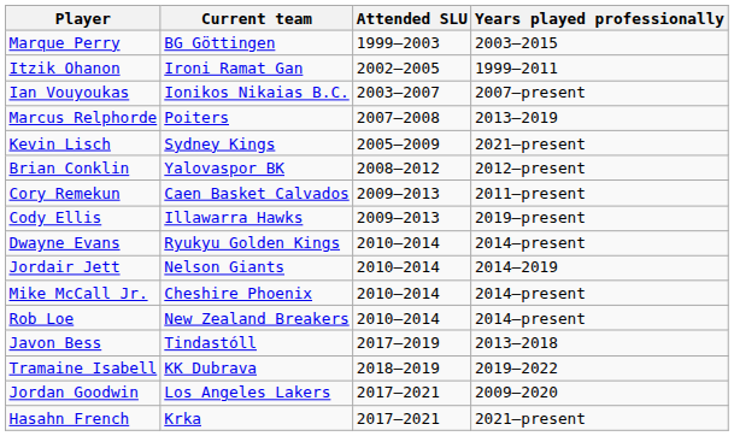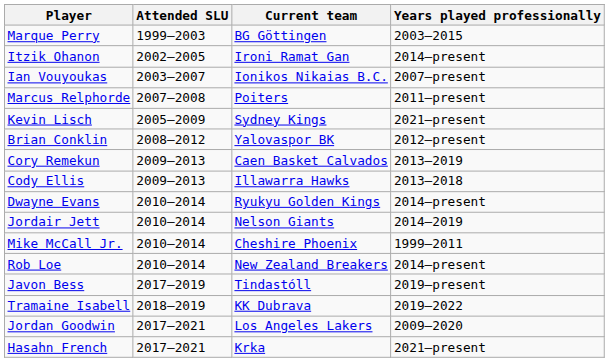columns swapped: Attended SLU <-> Current team
Itzik Ohanon | Years played professionally: 1999–2011 -> 2014–present
Marcus Relphorde | Years played professionally: 2013–2019 -> 2011–present
Cory Remekun | Years played professionally: 2011–present -> 2013–2019
Cody Ellis | Years played professionally: 2019–present -> 2013–2018
Mike McCall Jr. | Years played professionally: 2014–present -> 1999–2011
Javon Bess | Years played professionally: 2013–2018 -> 2019–present
